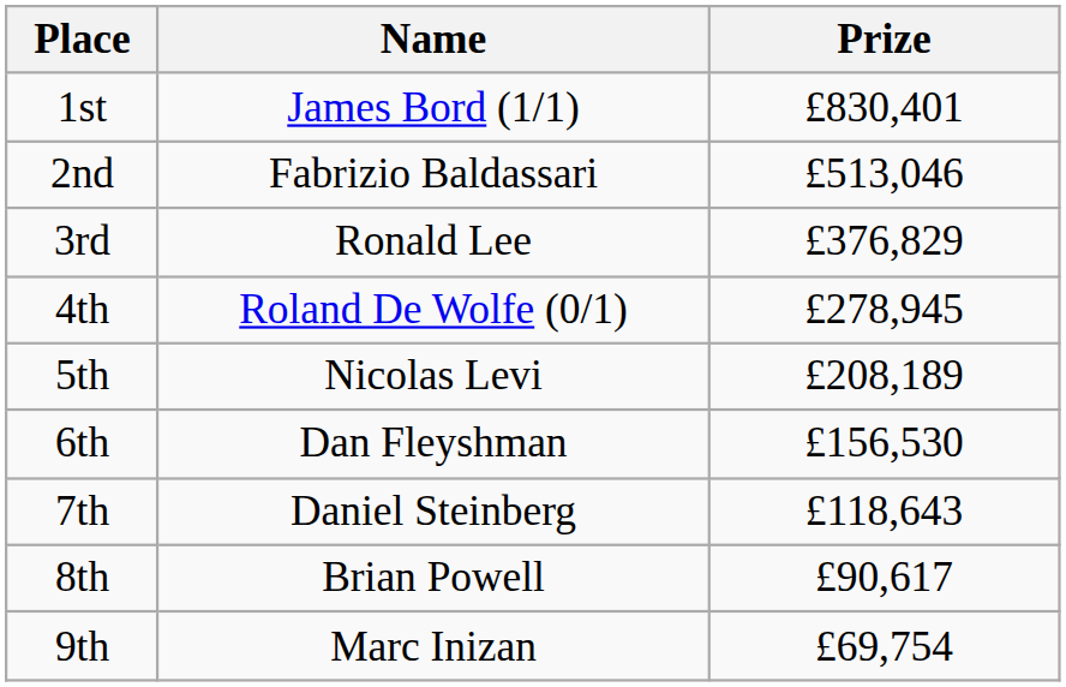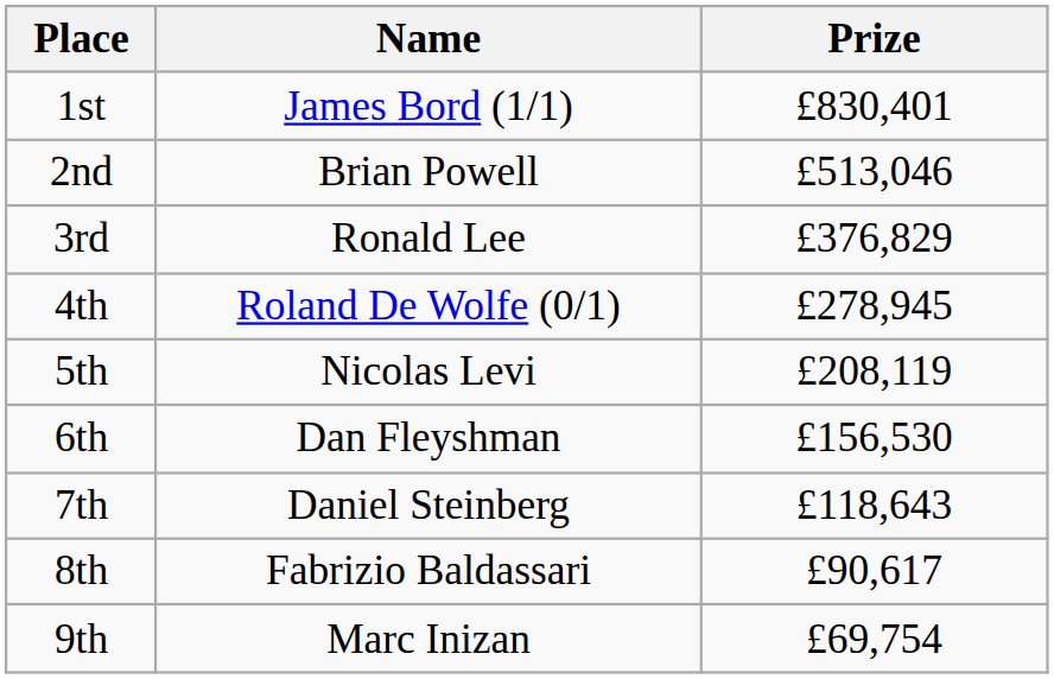2nd | Name: Fabrizio Baldassari -> Brian Powell
5th | Prize: £208,189 -> £208,119
8th | Name: Brian Powell -> Fabrizio Baldassari
